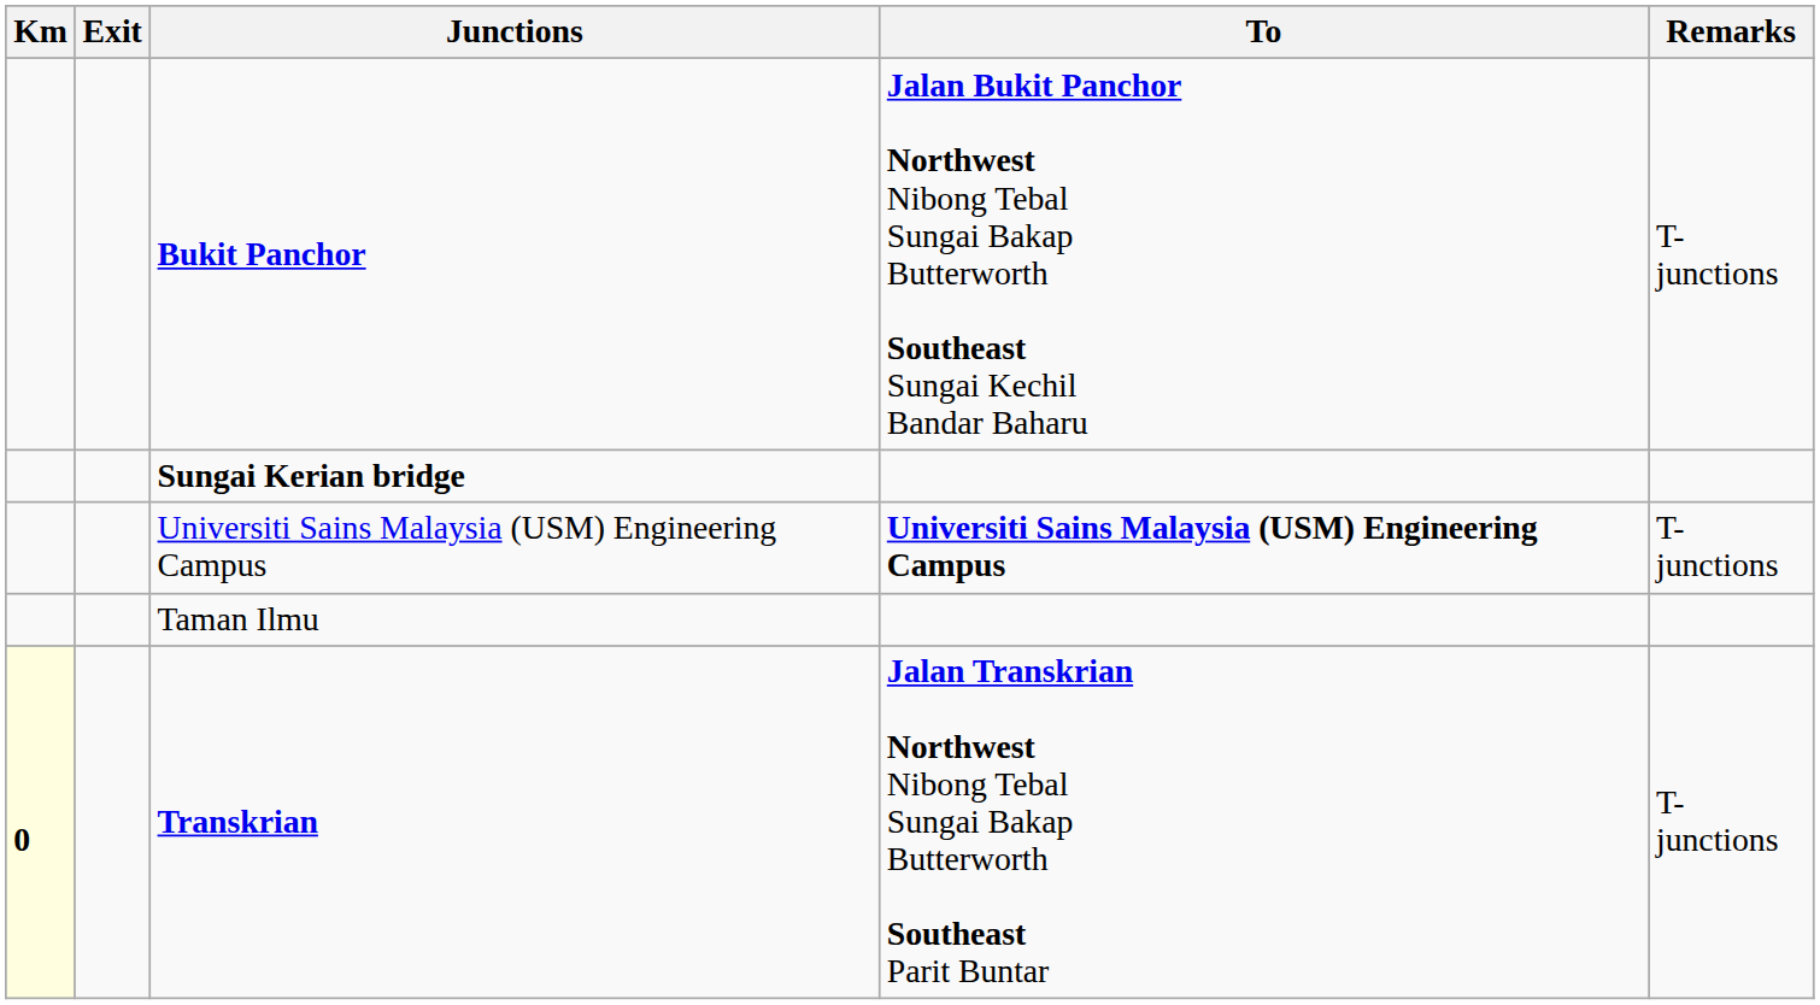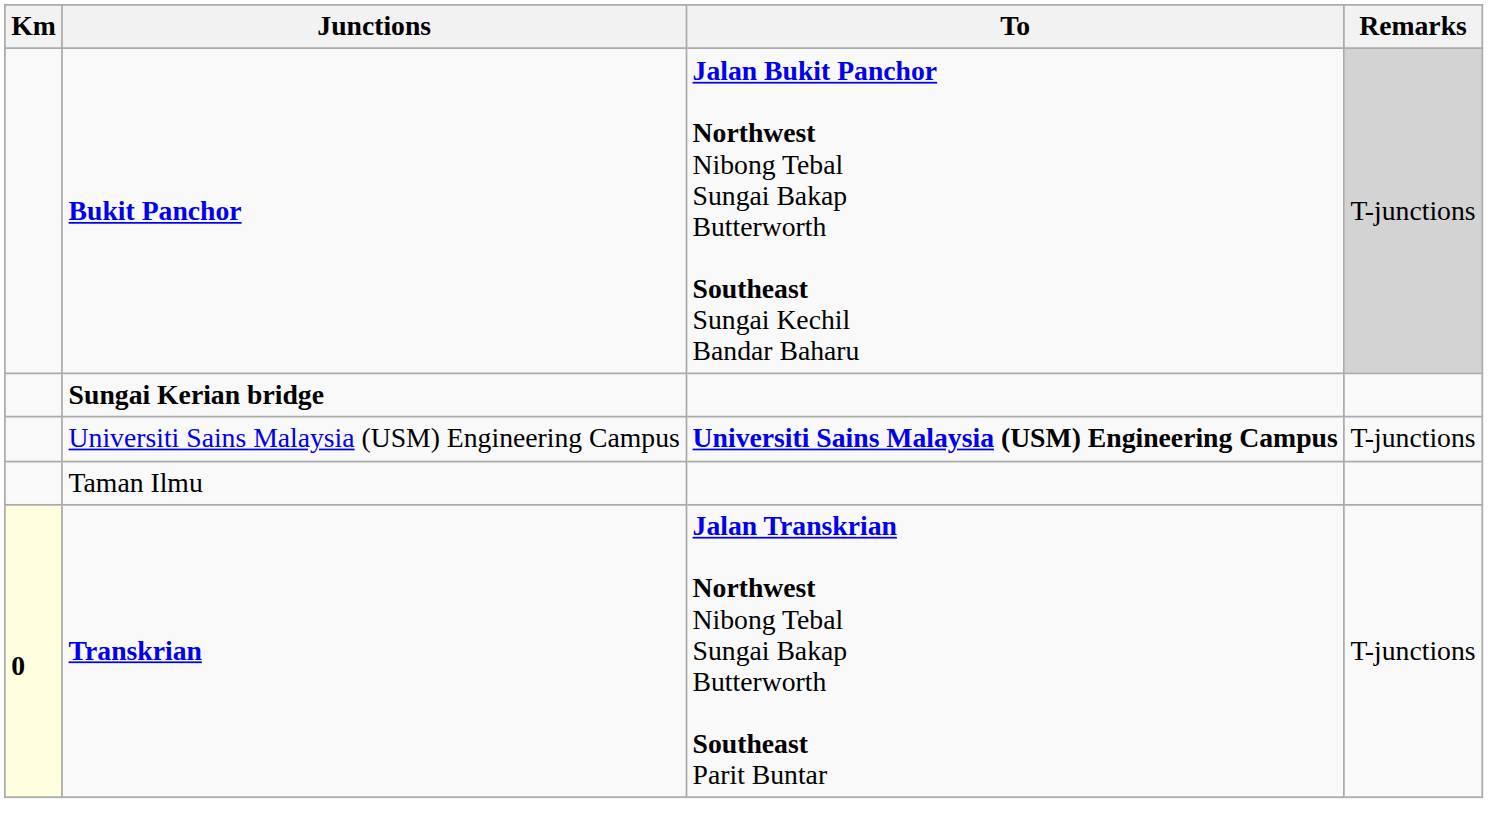- column: Exit
Bukit Panchor | Remarks: no background -> lightgrey background
